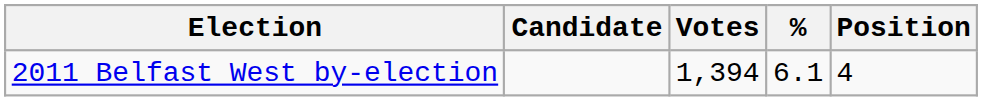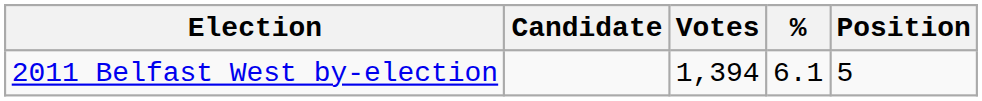2011 Belfast West by-election | Position: 4 -> 5
